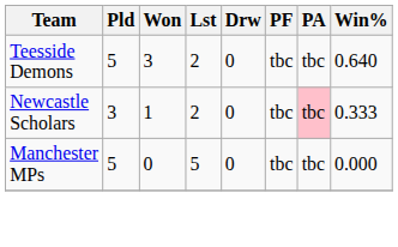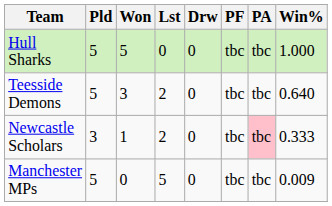+ row: Hull Sharks | 5 | 5 | 0 | 0 | tbc | tbc | 1.000
Manchester MPs | Win%: 0.000 -> 0.009
